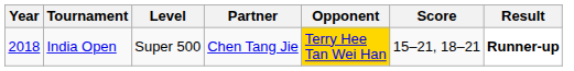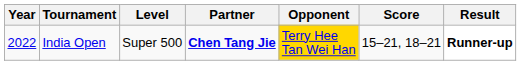India Open | Year: 2018 -> 2022
India Open | Partner: normal -> bold
